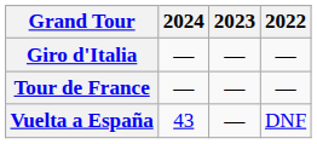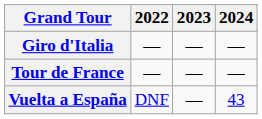columns swapped: 2022 <-> 2024
